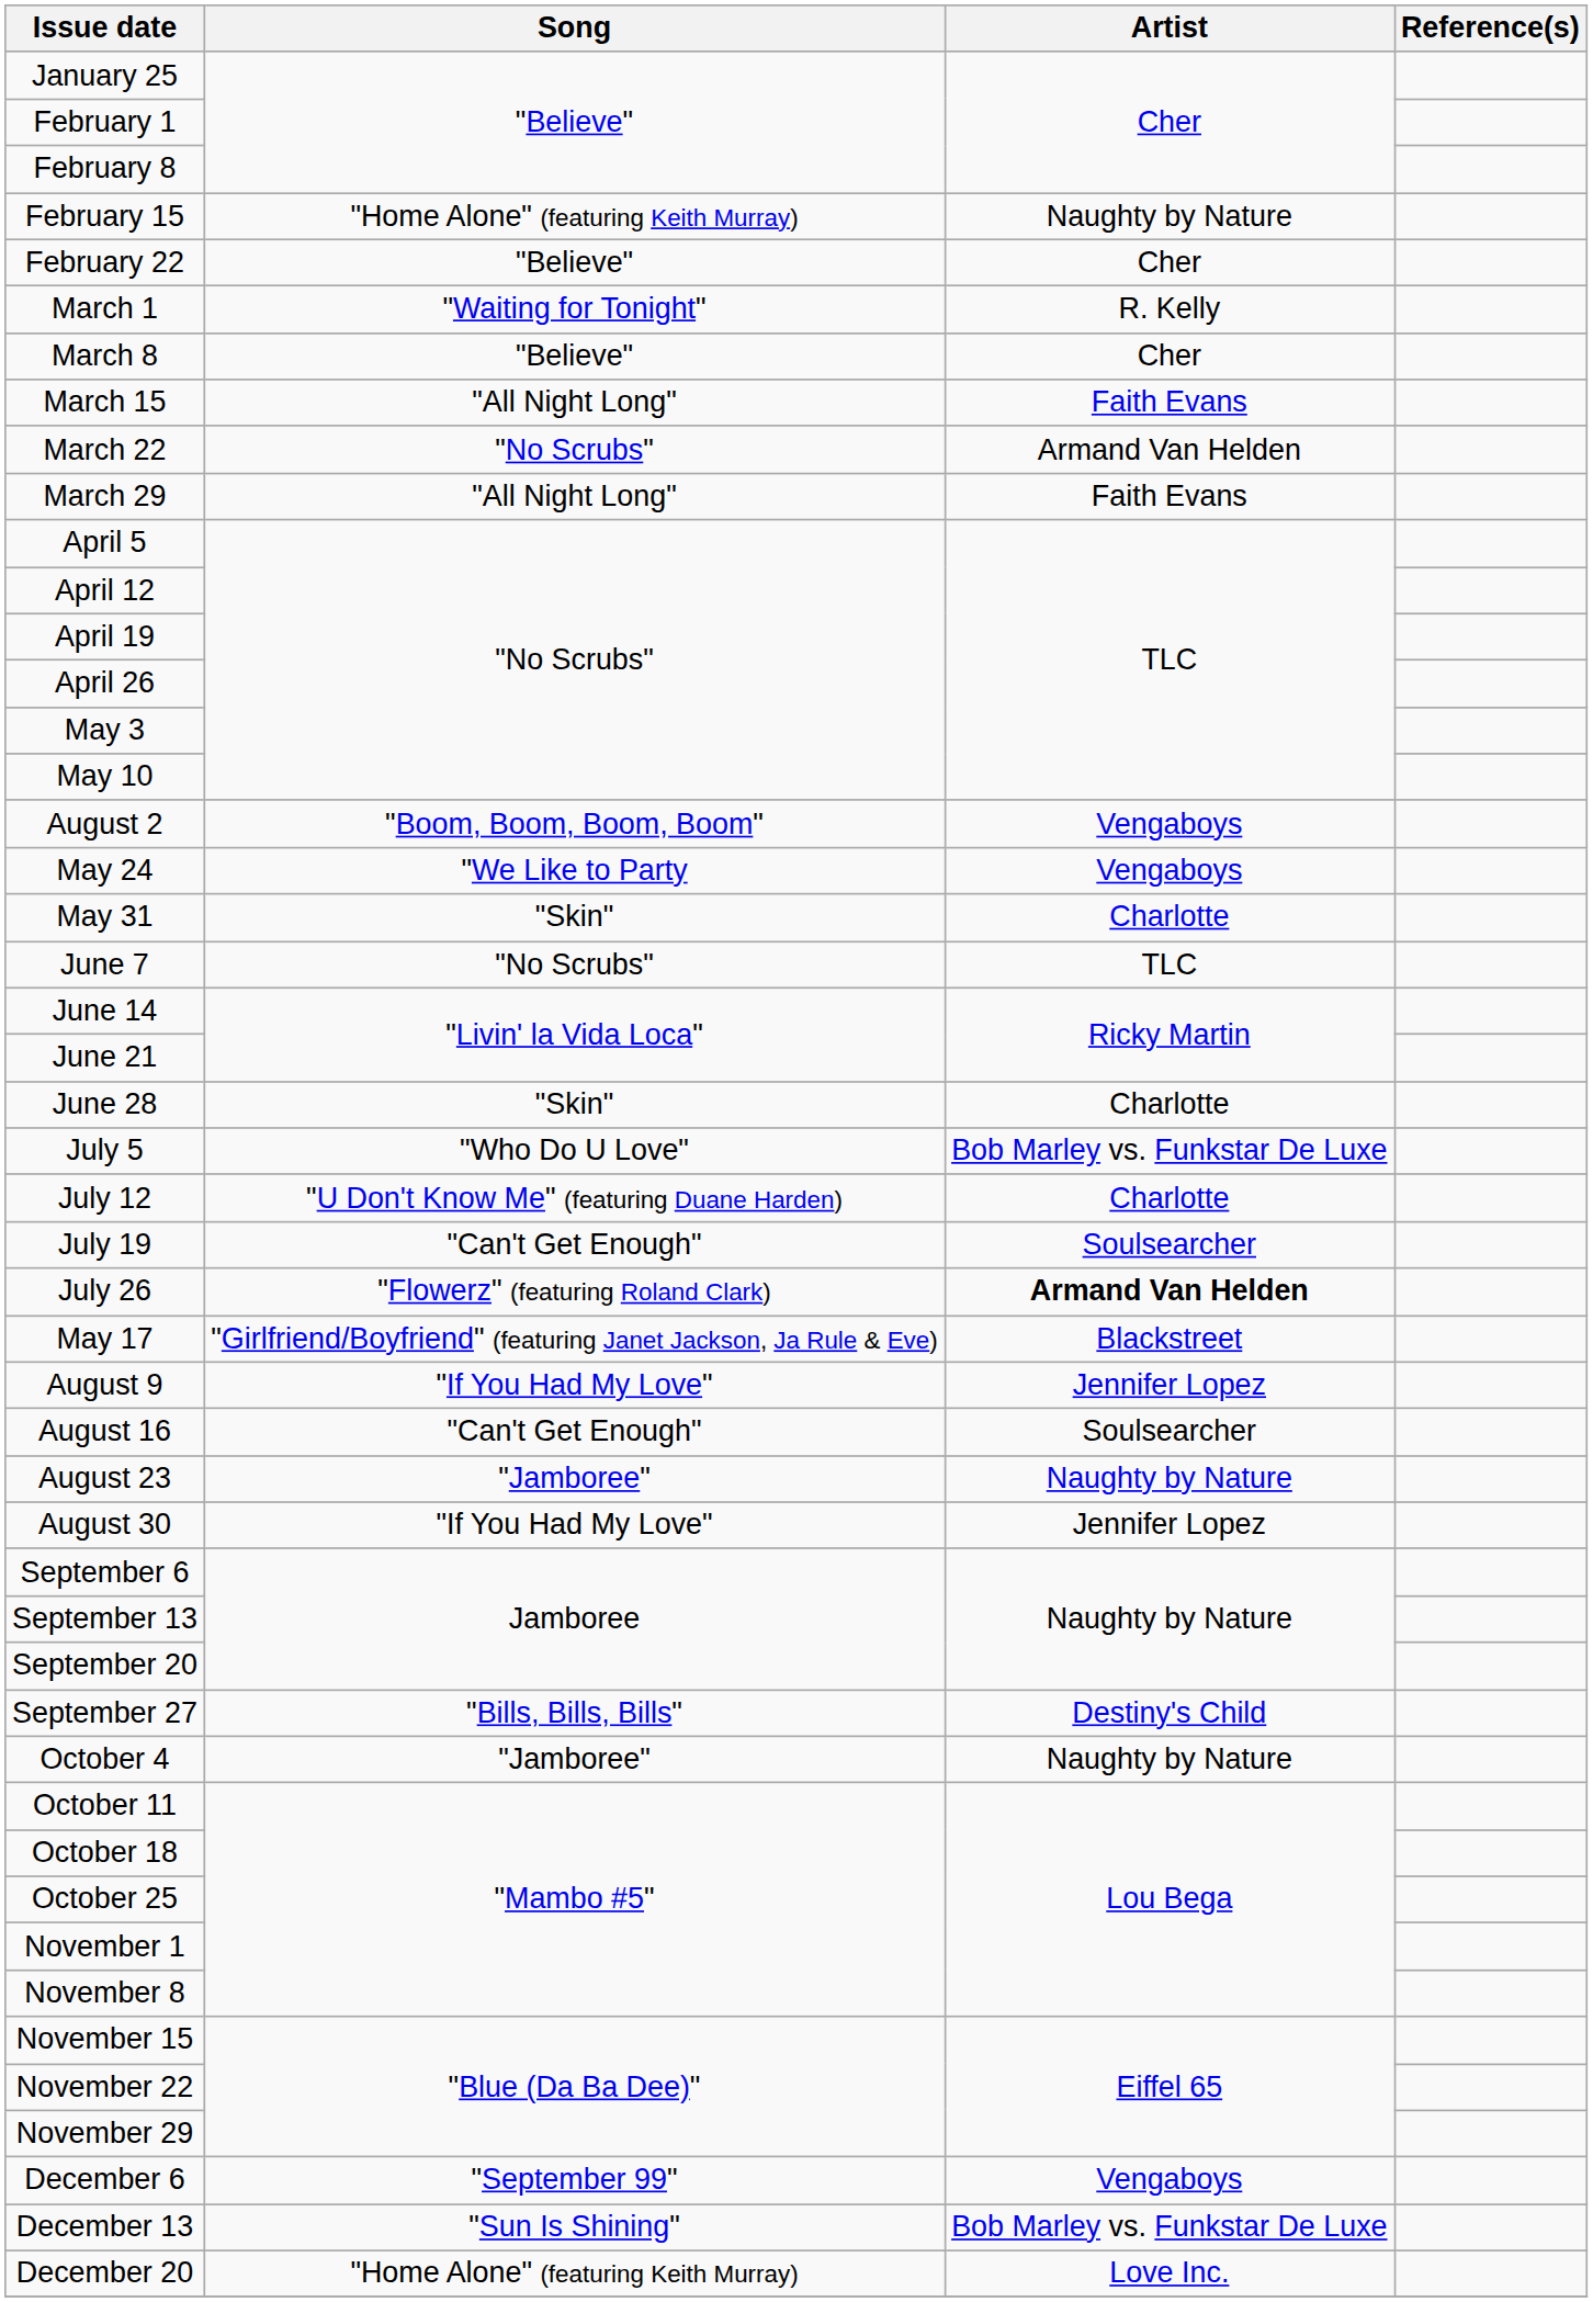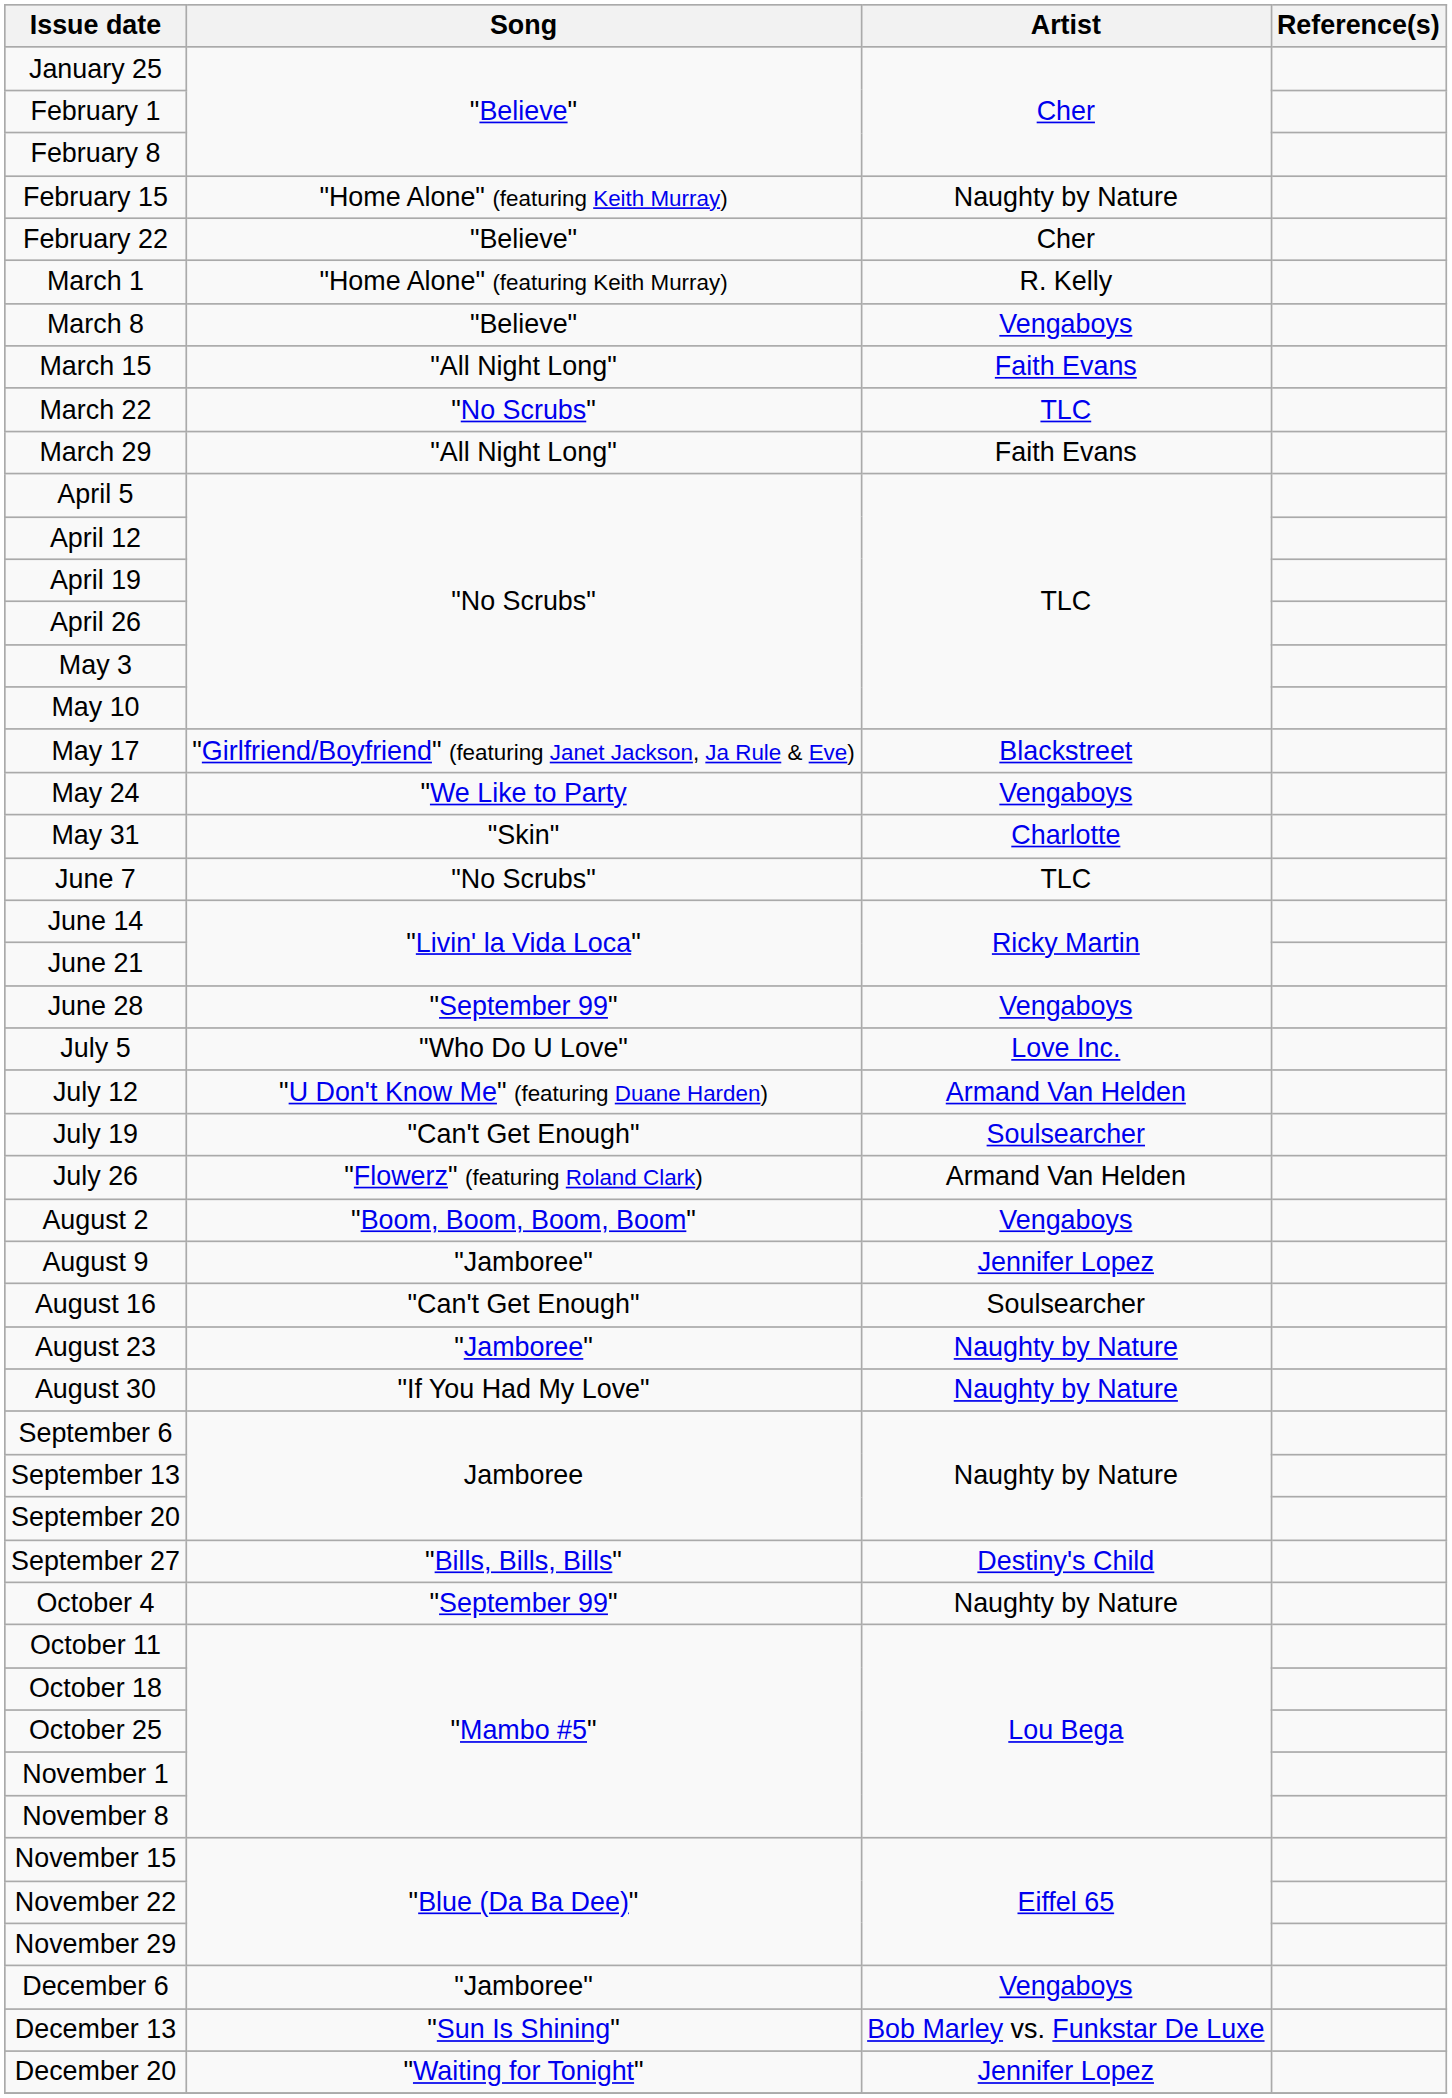March 1 | Song: "Waiting for Tonight" -> "Home Alone" (featuring Keith Murray)
March 8 | Artist: Cher -> Vengaboys
March 22 | Artist: Armand Van Helden -> TLC
rows swapped: May 17 <-> August 2
June 28 | Song: "Skin" -> "September 99"
June 28 | Artist: Charlotte -> Vengaboys
July 5 | Artist: Bob Marley vs. Funkstar De Luxe -> Love Inc.
July 12 | Artist: Charlotte -> Armand Van Helden
July 26 | Artist: bold -> normal
August 9 | Song: "If You Had My Love" -> "Jamboree"
August 30 | Artist: Jennifer Lopez -> Naughty by Nature
October 4 | Song: "Jamboree" -> "September 99"
December 6 | Song: "September 99" -> "Jamboree"
December 20 | Song: "Home Alone" (featuring Keith Murray) -> "Waiting for Tonight"
December 20 | Artist: Love Inc. -> Jennifer Lopez
